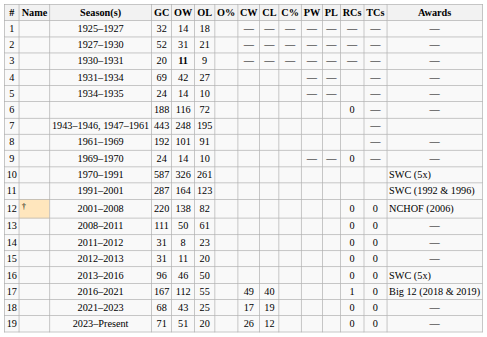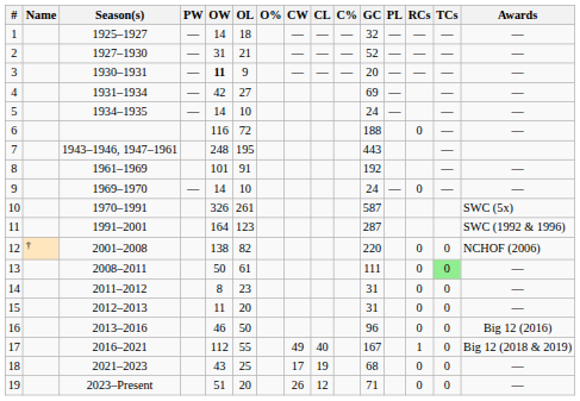columns swapped: GC <-> PW
13 | TCs: no background -> lightgreen background
16 | Awards: SWC (5x) -> Big 12 (2016)
